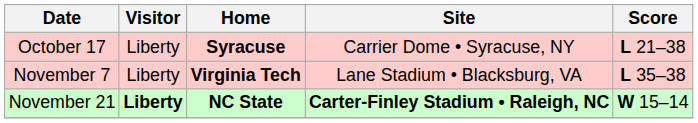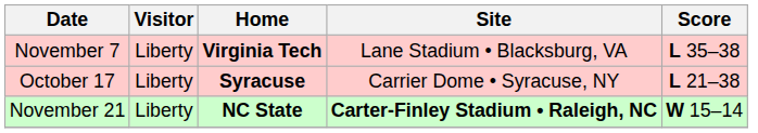rows swapped: October 17 <-> November 7
November 21 | Visitor: bold -> normal
